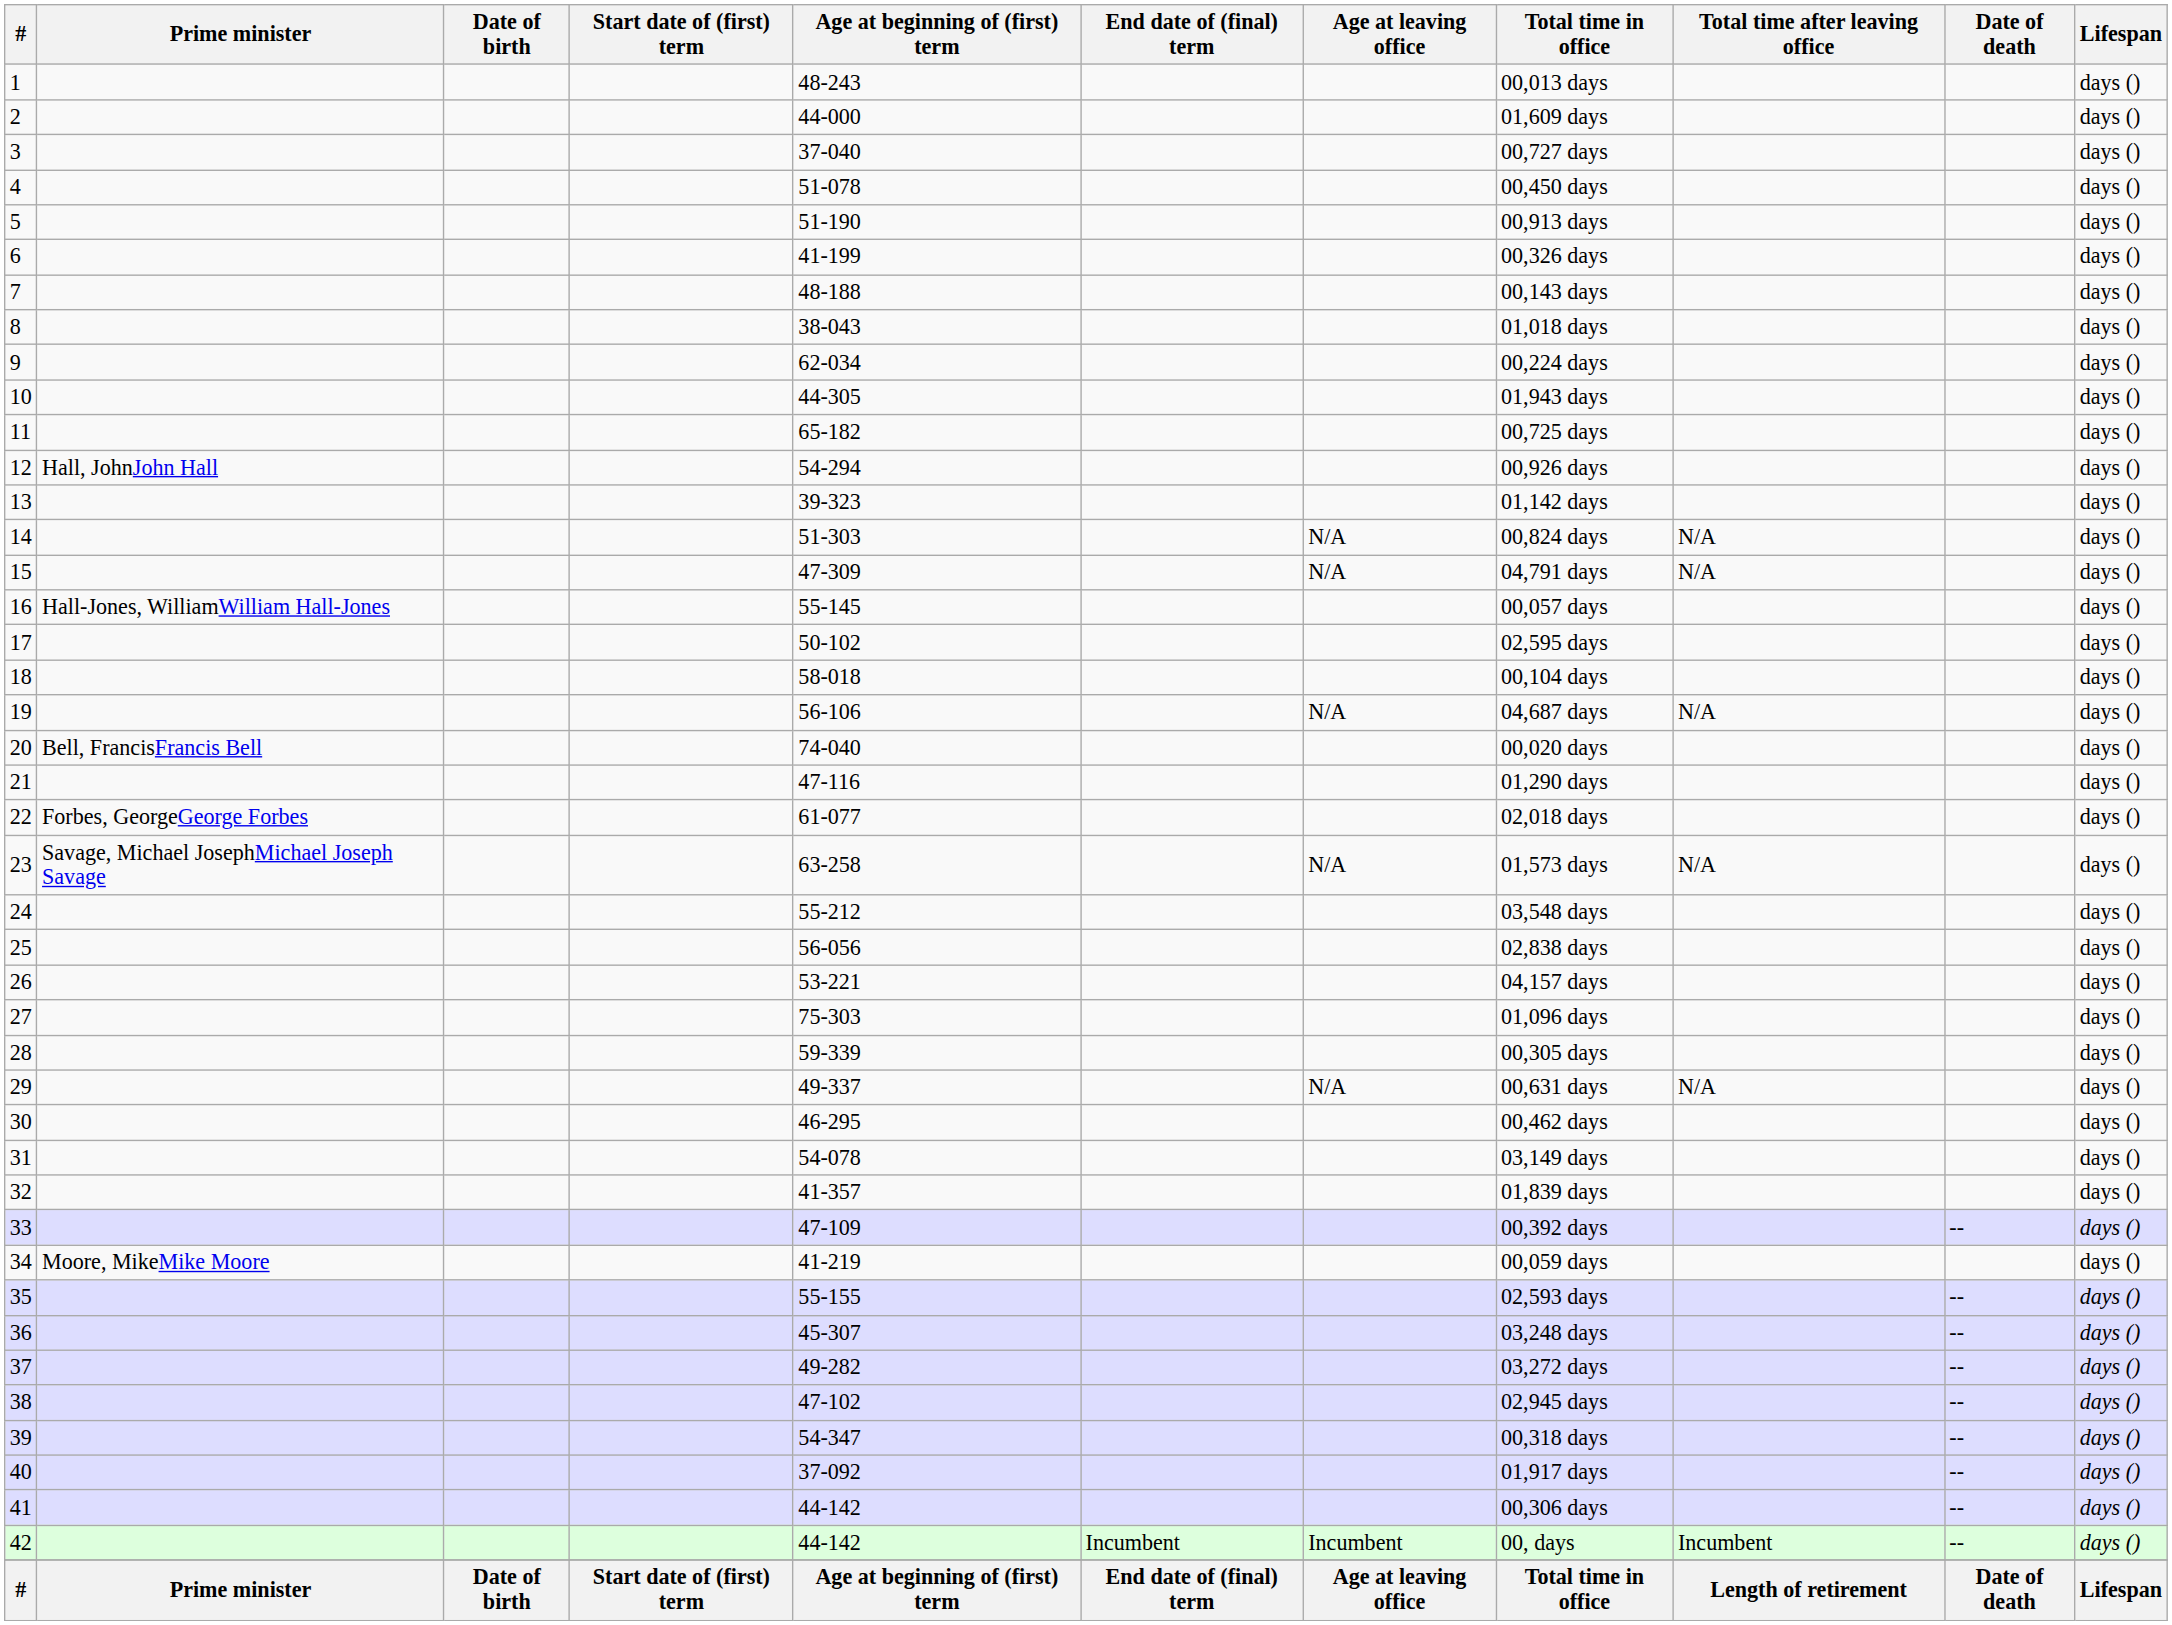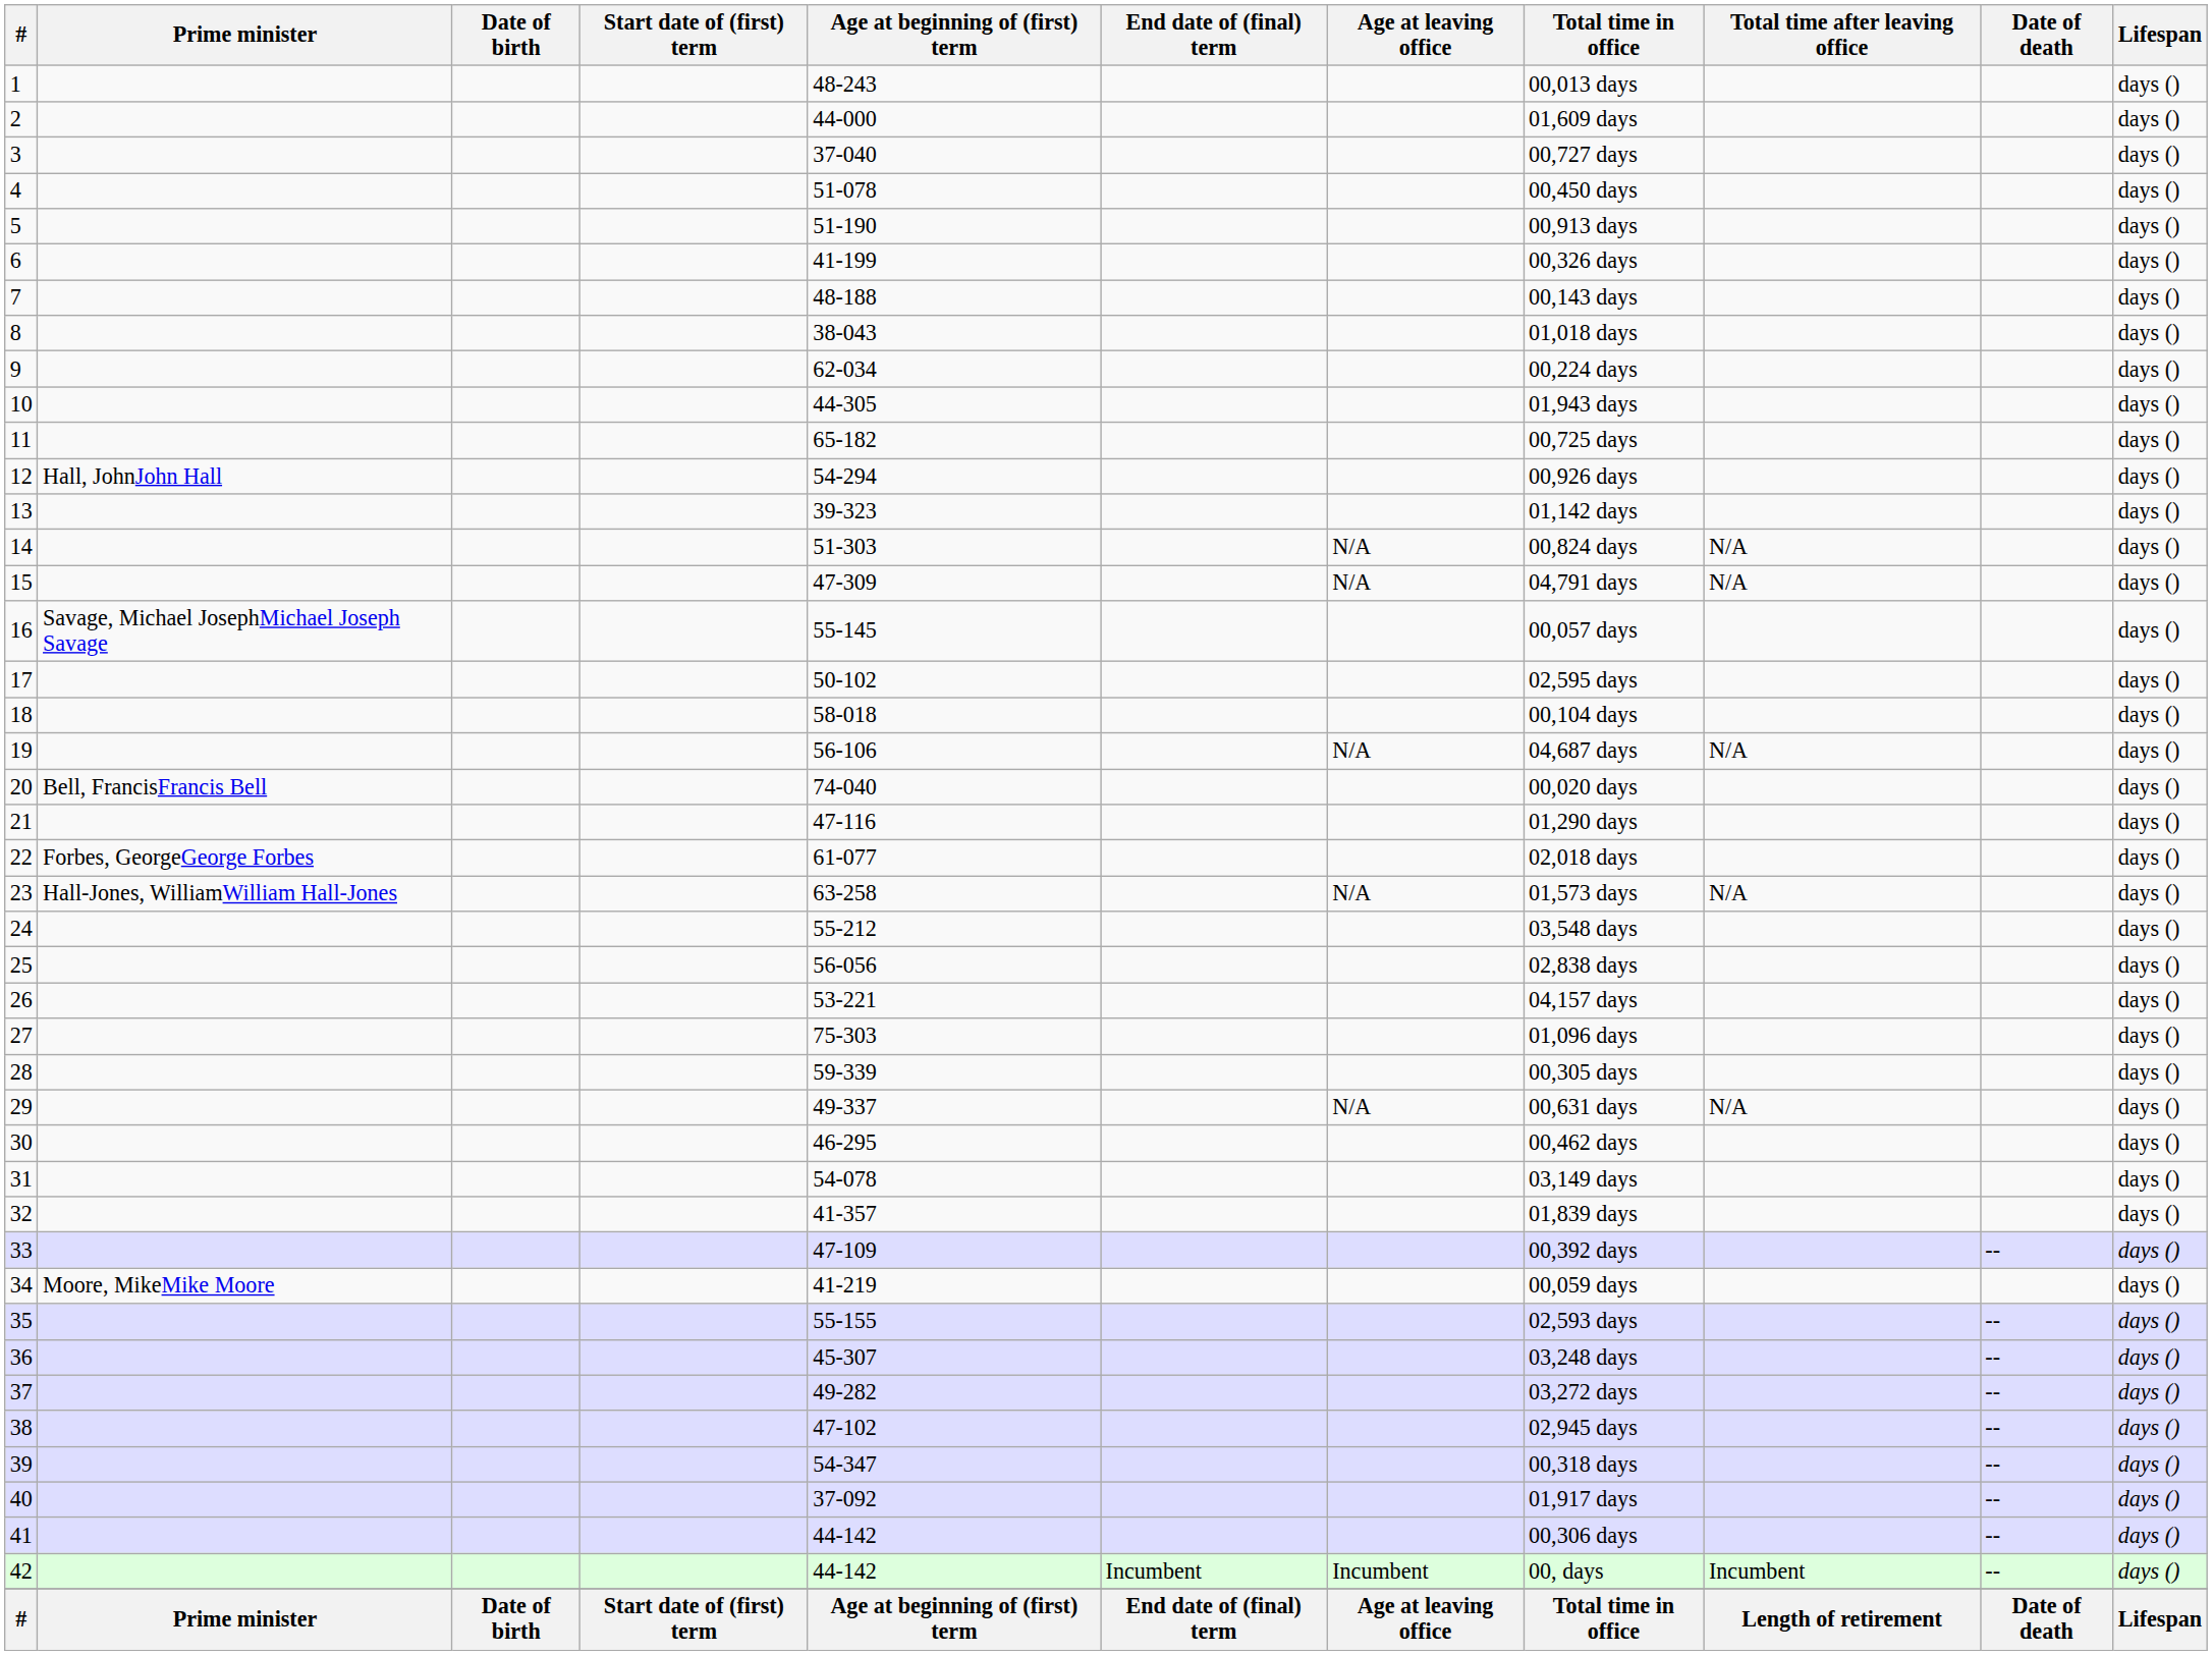16 | Prime minister: Hall-Jones, WilliamWilliam Hall-Jones -> Savage, Michael JosephMichael Joseph Savage
23 | Prime minister: Savage, Michael JosephMichael Joseph Savage -> Hall-Jones, WilliamWilliam Hall-Jones
